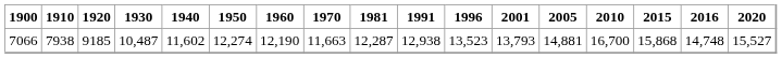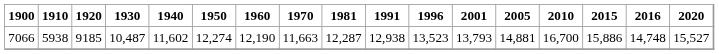7066 | 1910: 7938 -> 5938
7066 | 2015: 15,868 -> 15,886
